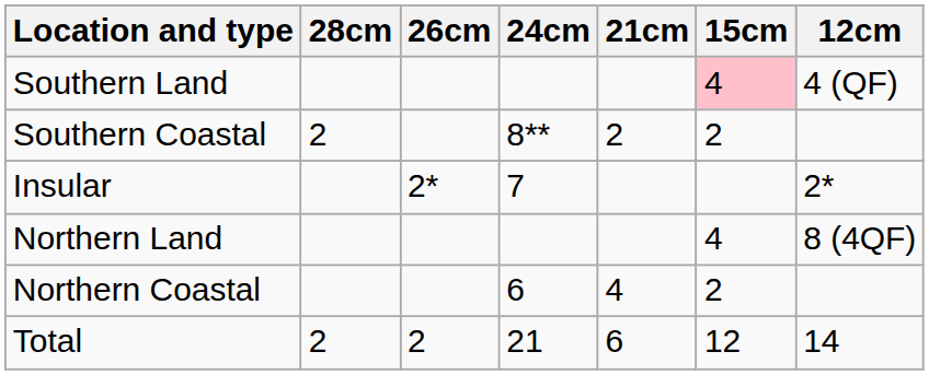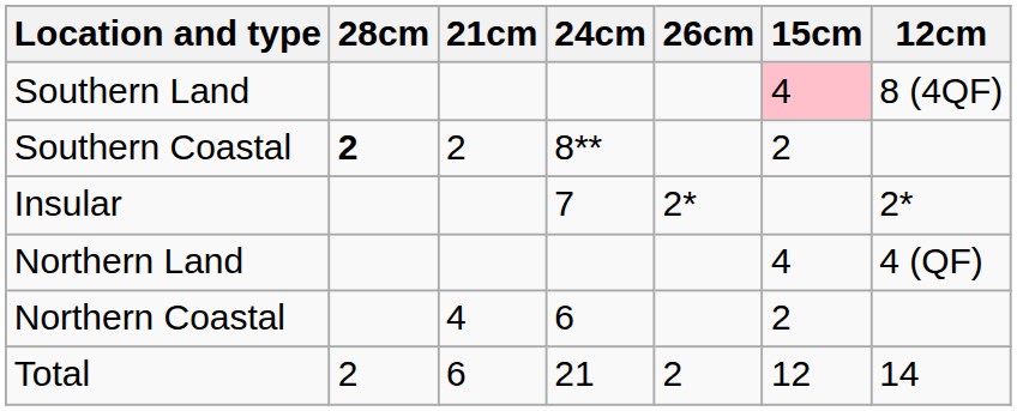columns swapped: 26cm <-> 21cm
Southern Land | 12cm: 4 (QF) -> 8 (4QF)
Southern Coastal | 28cm: normal -> bold
Northern Land | 12cm: 8 (4QF) -> 4 (QF)
